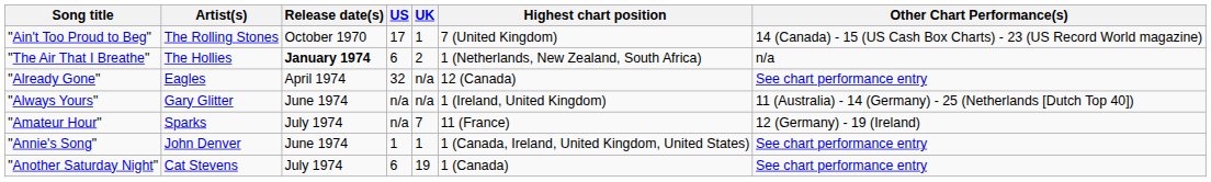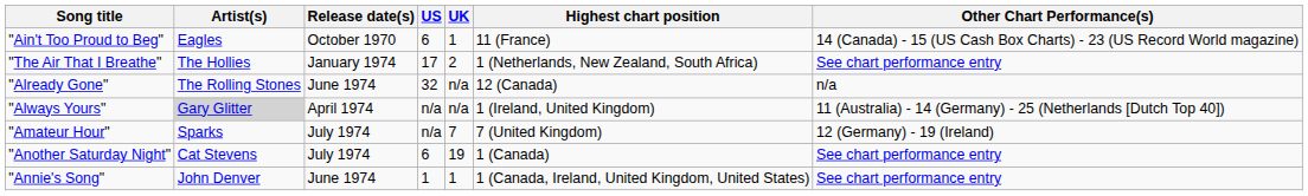"Ain't Too Proud to Beg" | Artist(s): The Rolling Stones -> Eagles
"Ain't Too Proud to Beg" | US: 17 -> 6
"Ain't Too Proud to Beg" | Highest chart position: 7 (United Kingdom) -> 11 (France)
"The Air That I Breathe" | Release date(s): bold -> normal
"The Air That I Breathe" | US: 6 -> 17
"The Air That I Breathe" | Other Chart Performance(s): n/a -> See chart performance entry
"Already Gone" | Artist(s): Eagles -> The Rolling Stones
"Already Gone" | Release date(s): April 1974 -> June 1974
"Already Gone" | Other Chart Performance(s): See chart performance entry -> n/a
"Always Yours" | Artist(s): no background -> lightgrey background
"Always Yours" | Release date(s): June 1974 -> April 1974
"Amateur Hour" | Highest chart position: 11 (France) -> 7 (United Kingdom)
rows swapped: "Annie's Song" <-> "Another Saturday Night"
